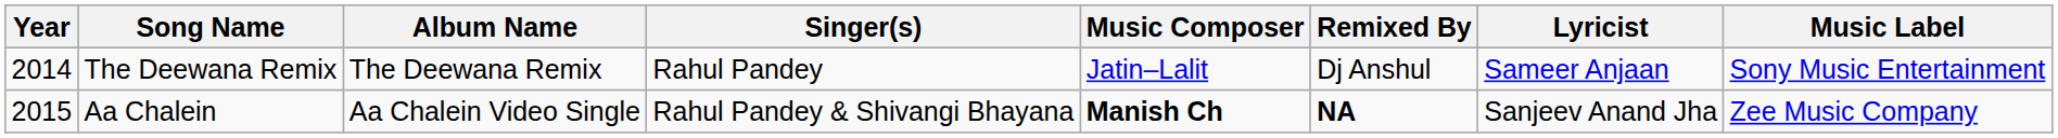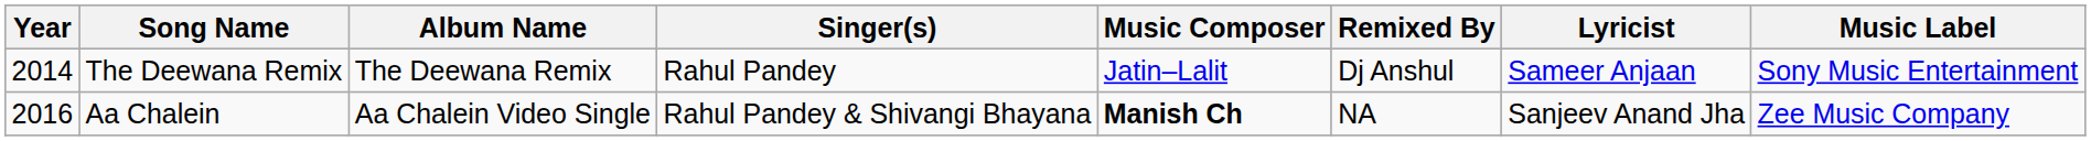Aa Chalein | Year: 2015 -> 2016
Aa Chalein | Remixed By: bold -> normal
